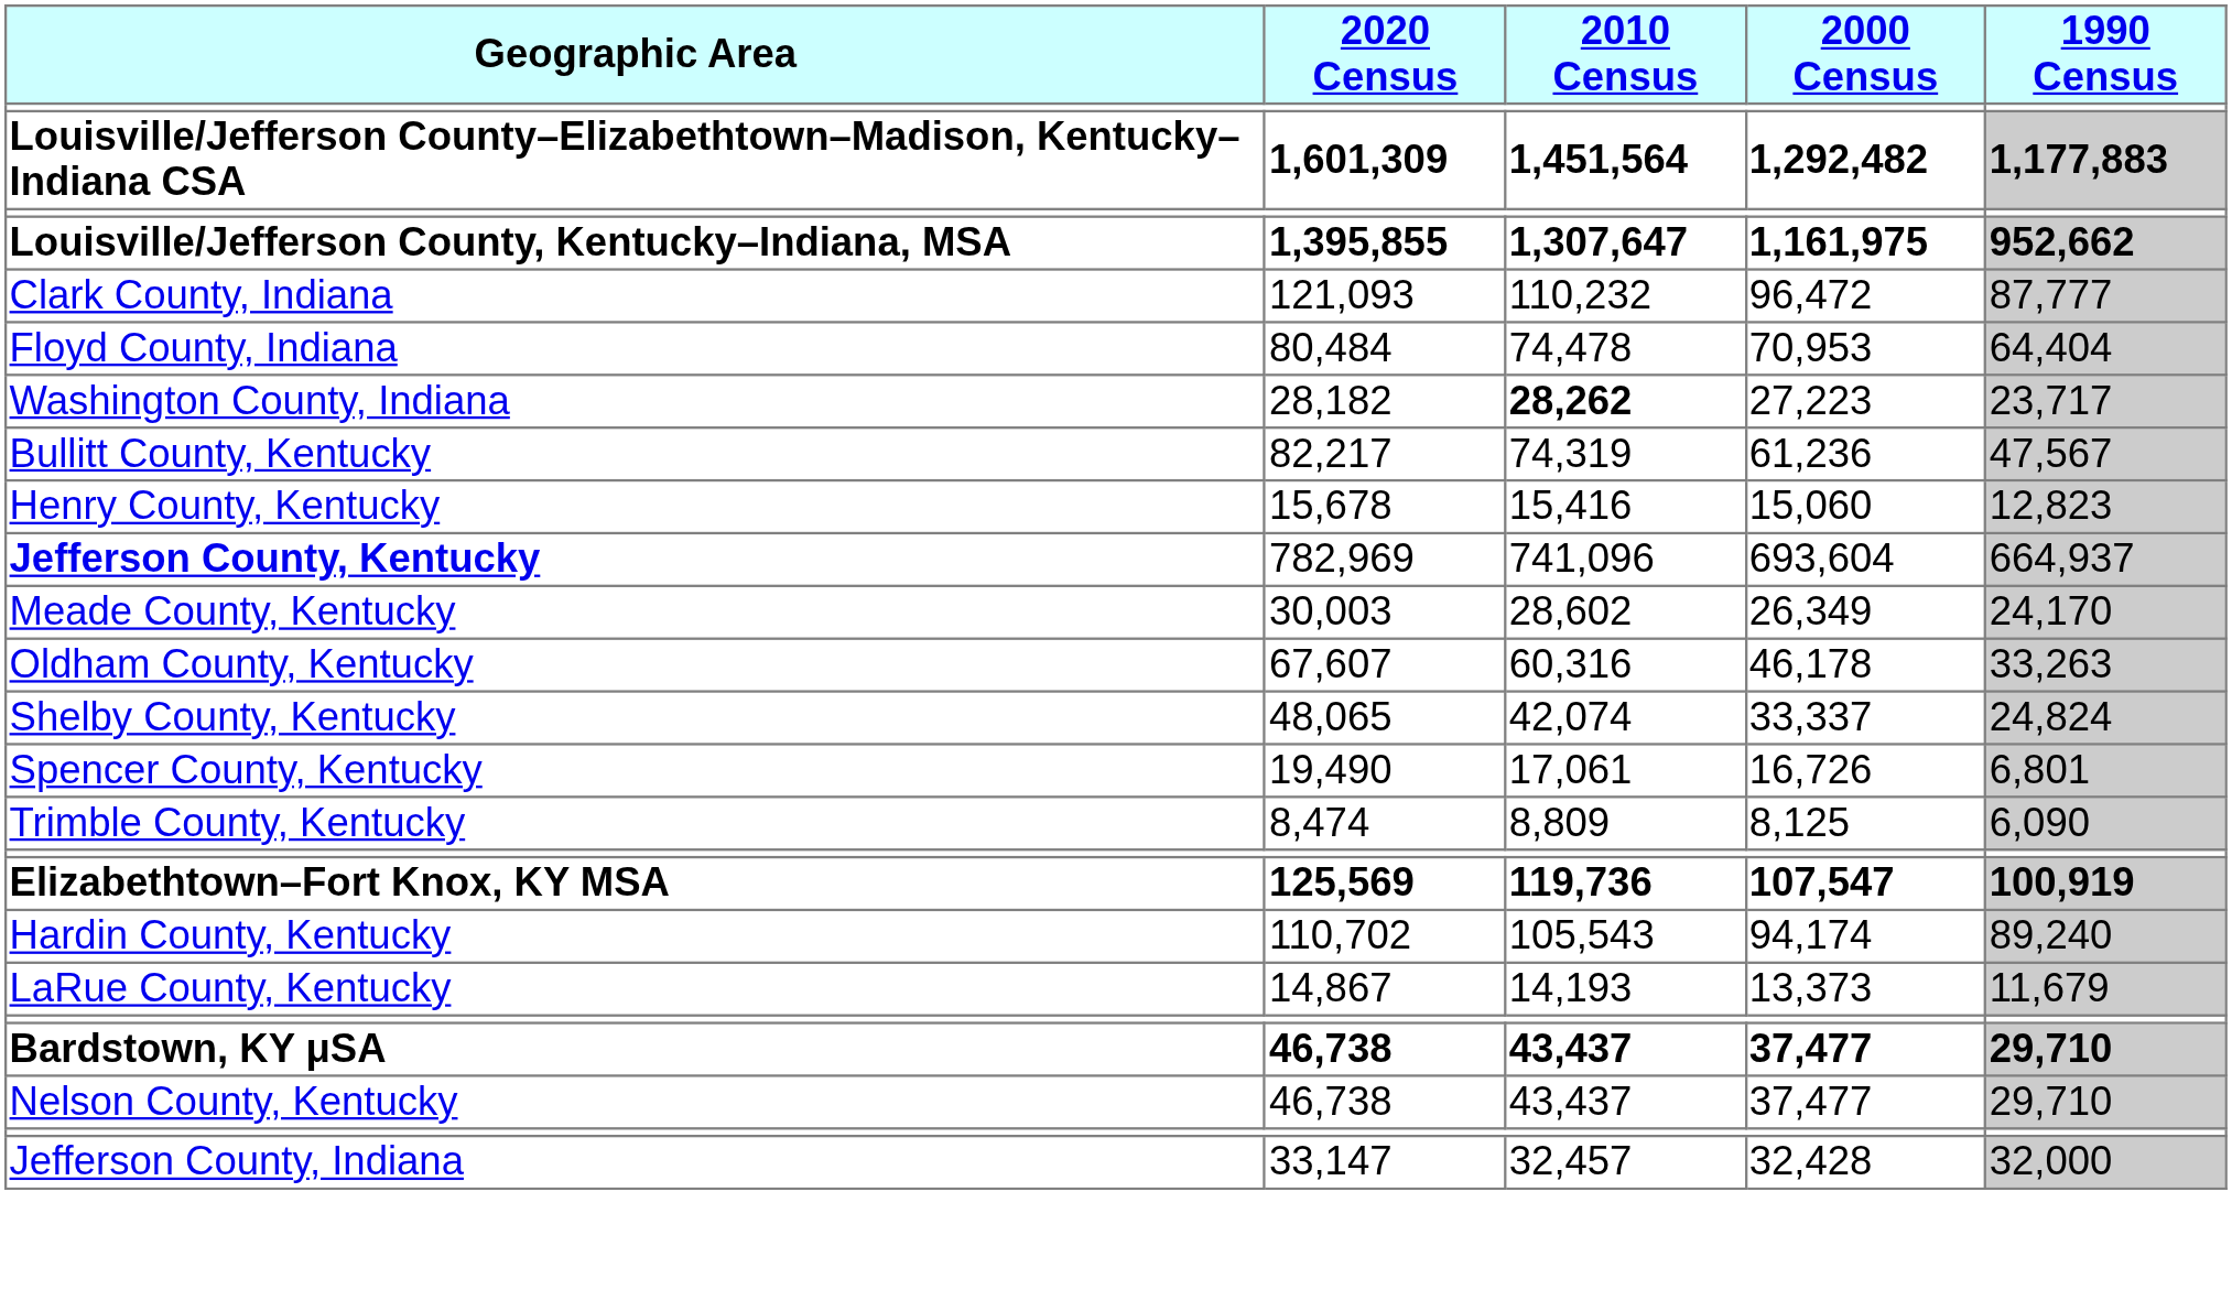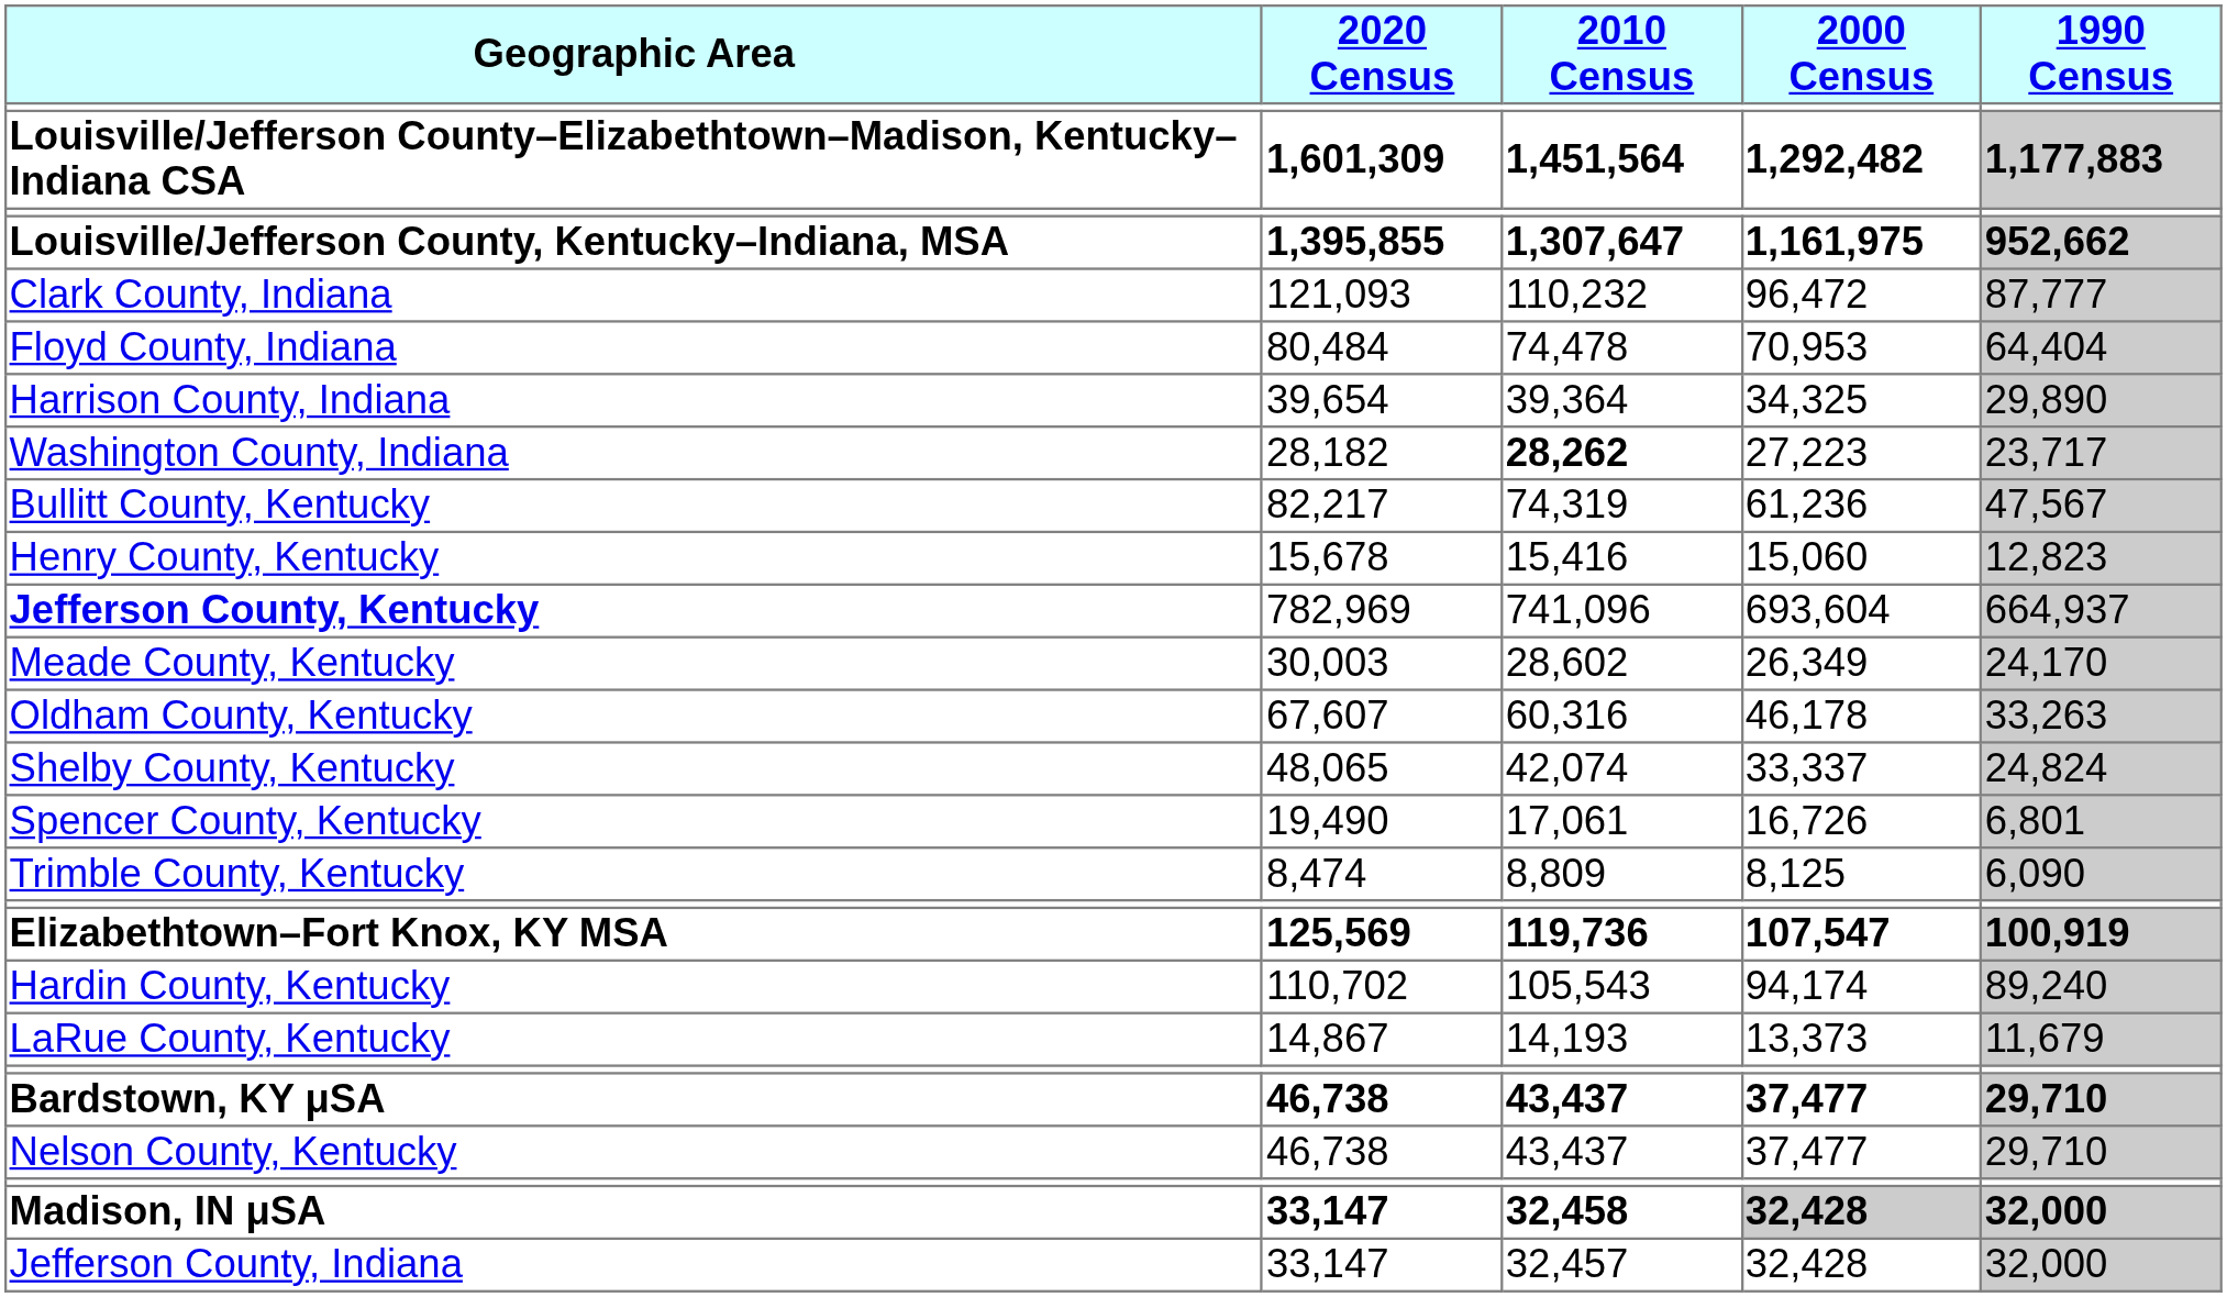+ row: Harrison County, Indiana | 39,654 | 39,364 | 34,325 | 29,890
+ row: Madison, IN μSA | 33,147 | 32,458 | 32,428 | 32,000
